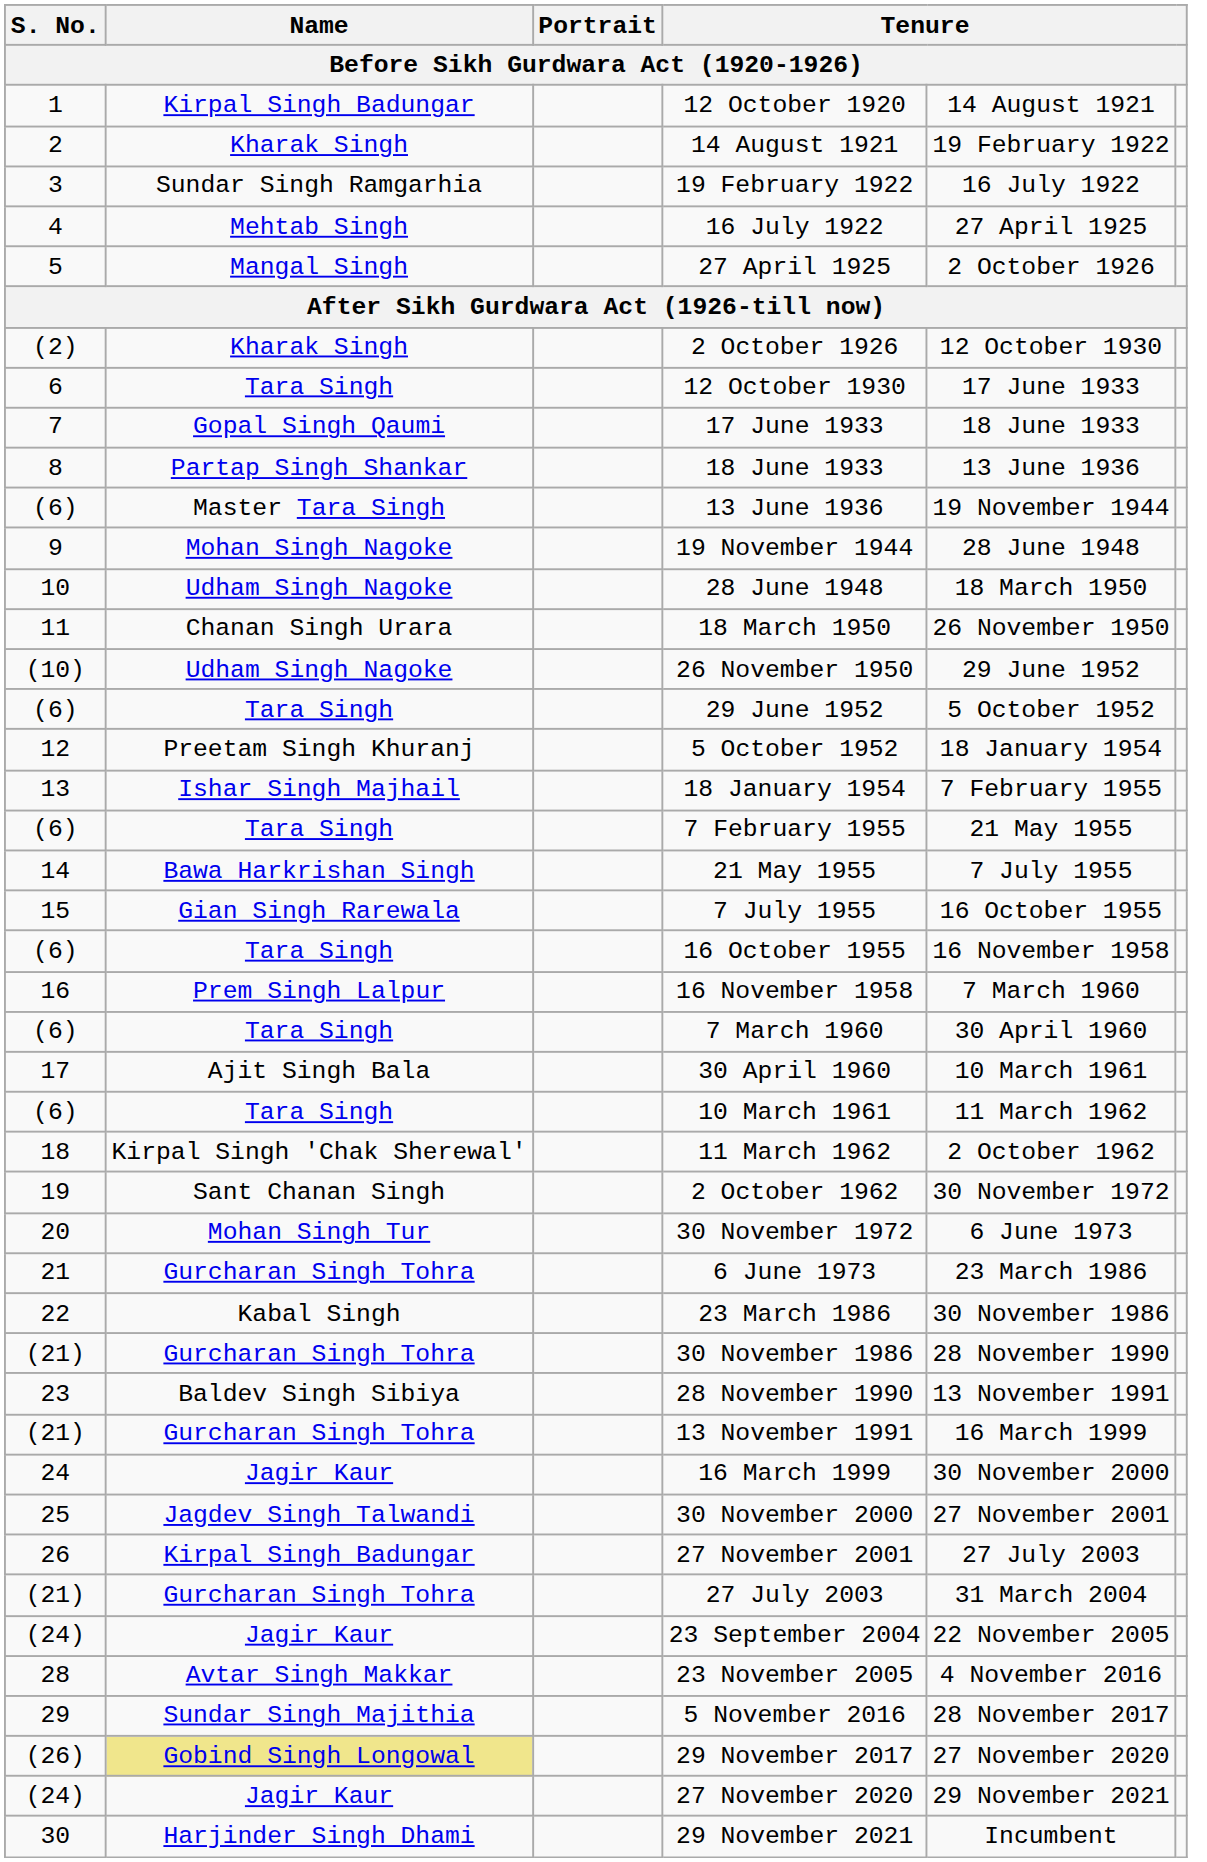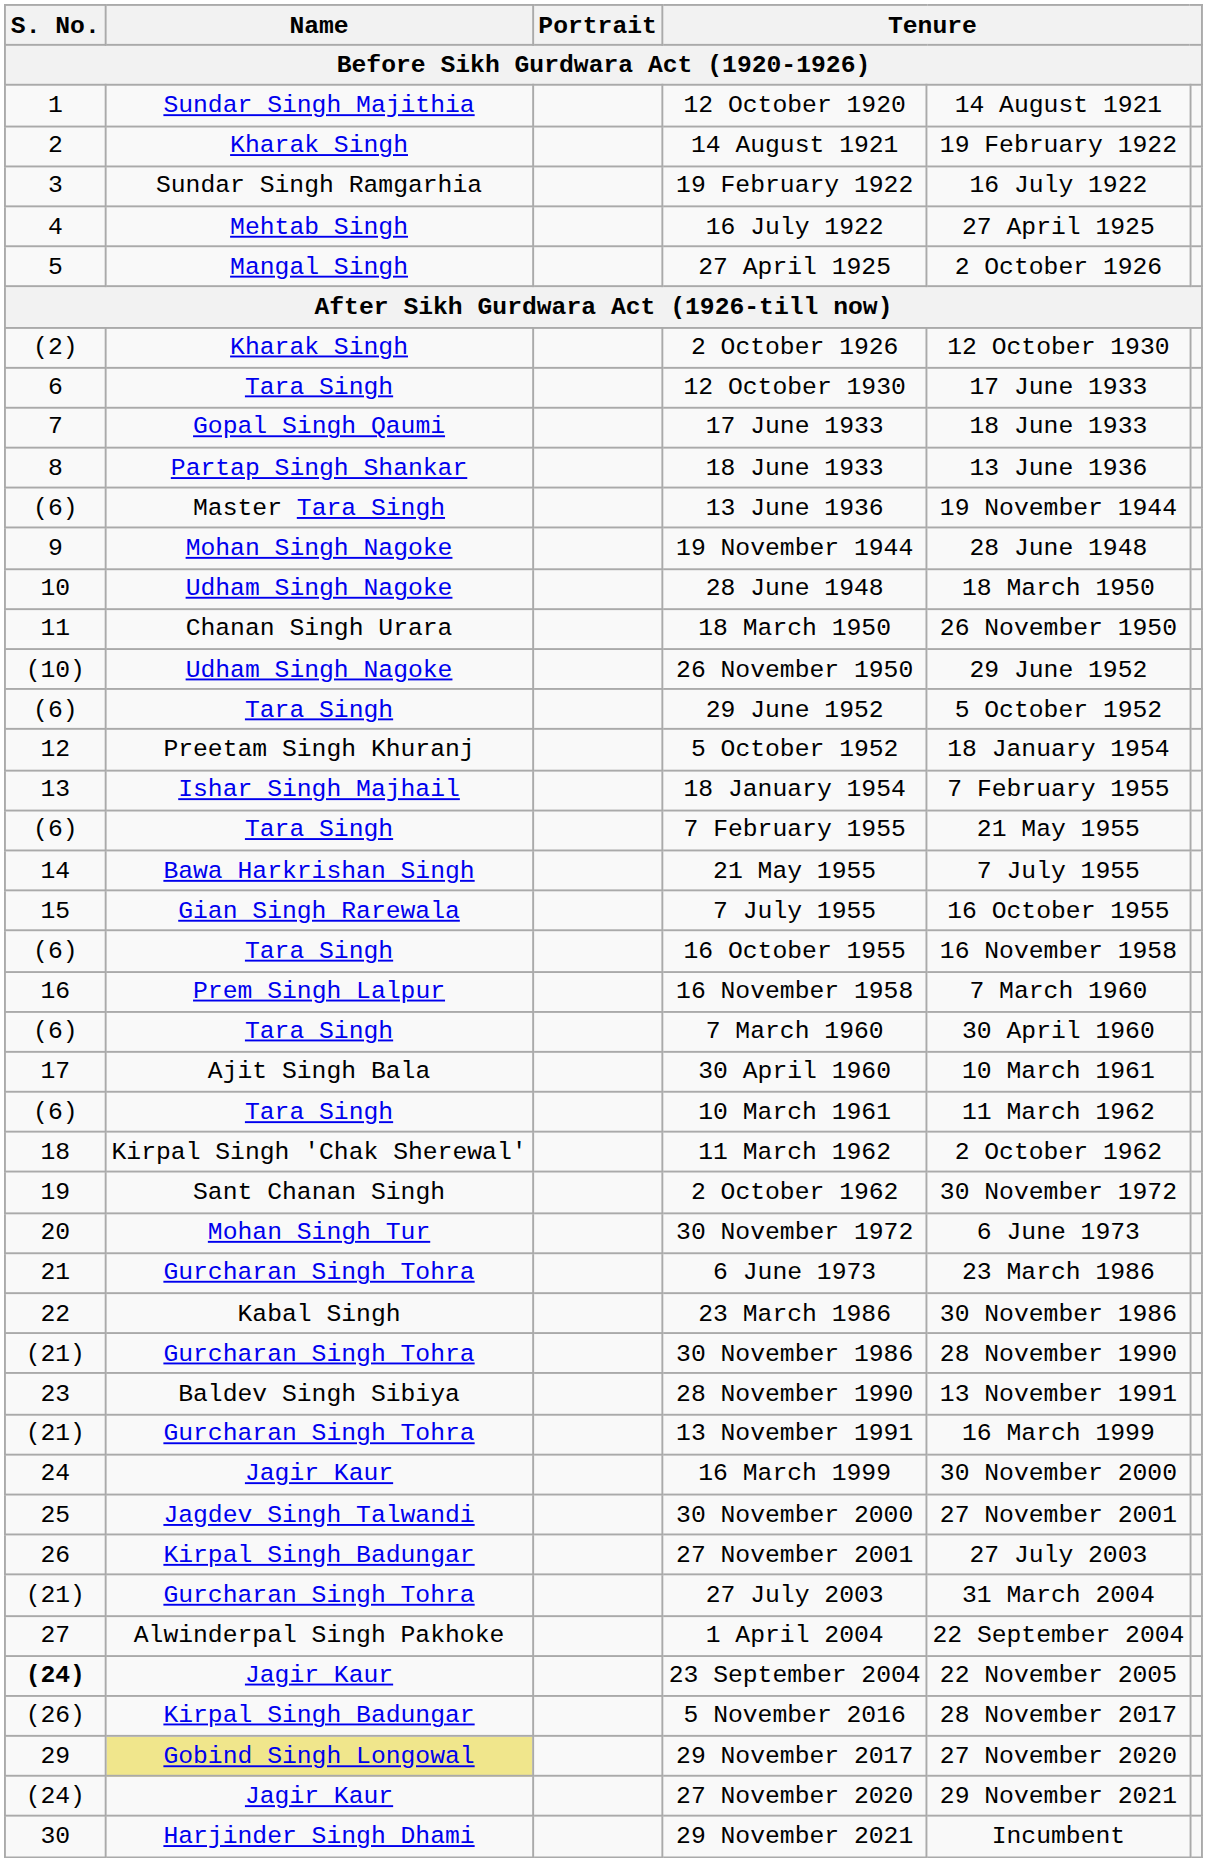12 October 1920 | Name: Kirpal Singh Badungar -> Sundar Singh Majithia
+ row: 27 | Alwinderpal Singh Pakhoke | 1 April 2004 | 22 September 2004
23 September 2004 | S. No.: normal -> bold
- row: 28 | Avtar Singh Makkar | 23 November 2005 | 4 November 2016
5 November 2016 | S. No.: 29 -> (26)
5 November 2016 | Name: Sundar Singh Majithia -> Kirpal Singh Badungar
29 November 2017 | S. No.: (26) -> 29
